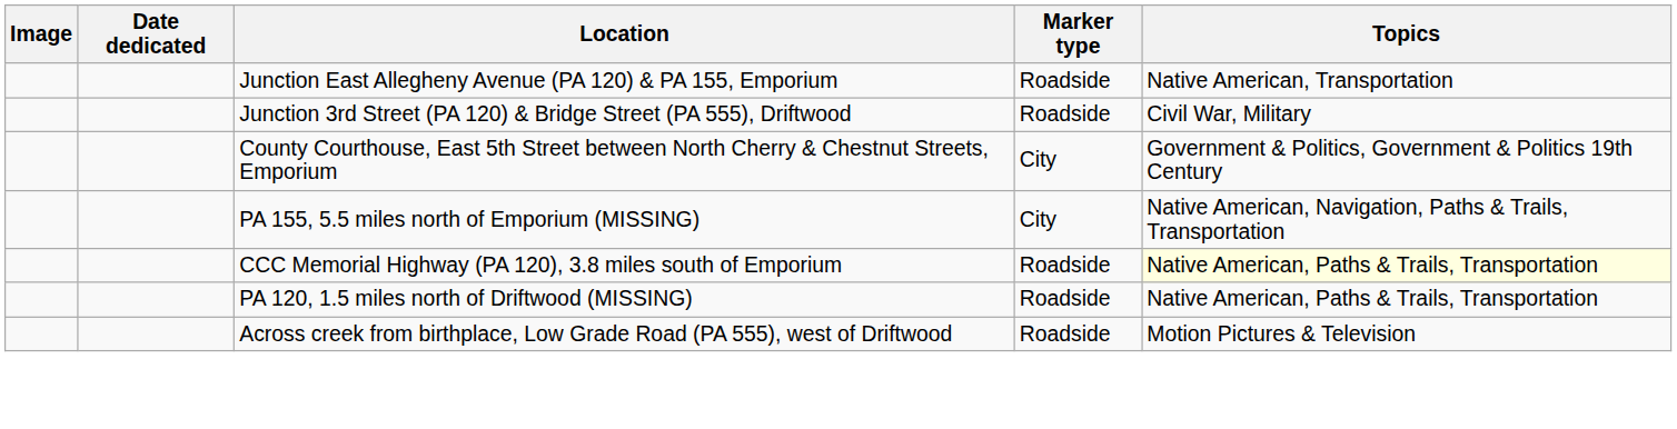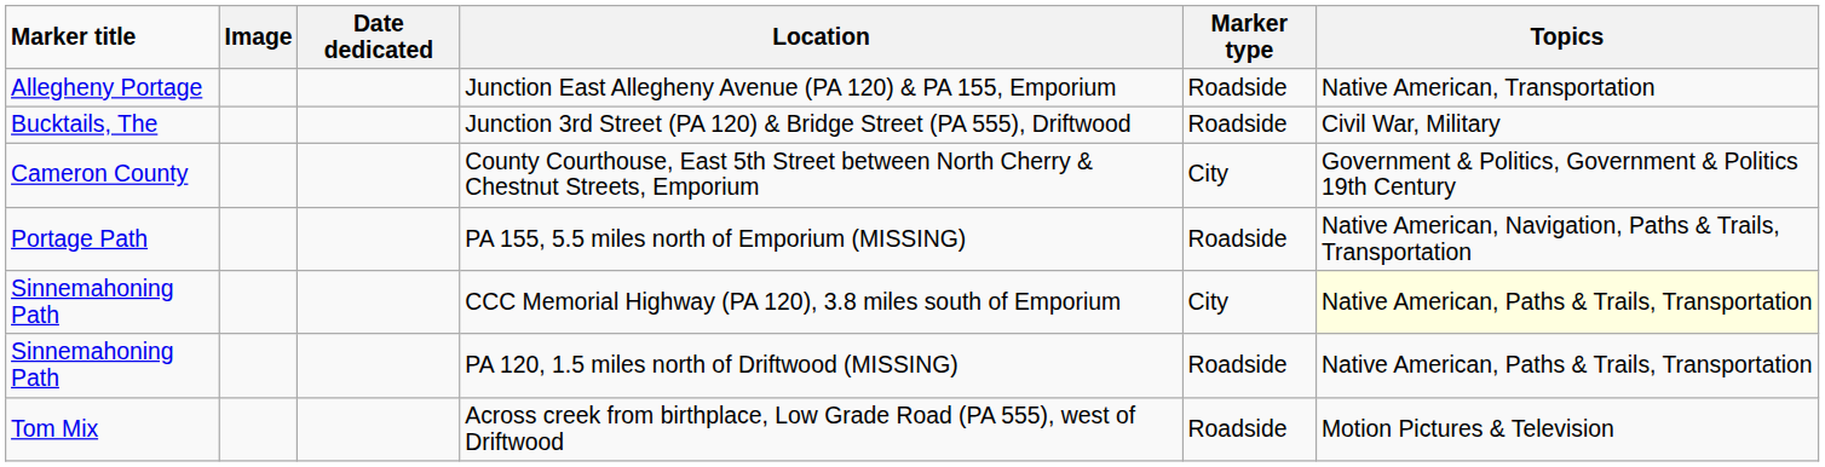+ column: Marker title | Allegheny Portage | Bucktails, The | Cameron County | Portage Path | Sinnemahoning Path | Sinnemahoning Path | Tom Mix
PA 155, 5.5 miles north of Emporium (MISSING) | Marker type: City -> Roadside
CCC Memorial Highway (PA 120), 3.8 miles south of Emporium | Marker type: Roadside -> City
